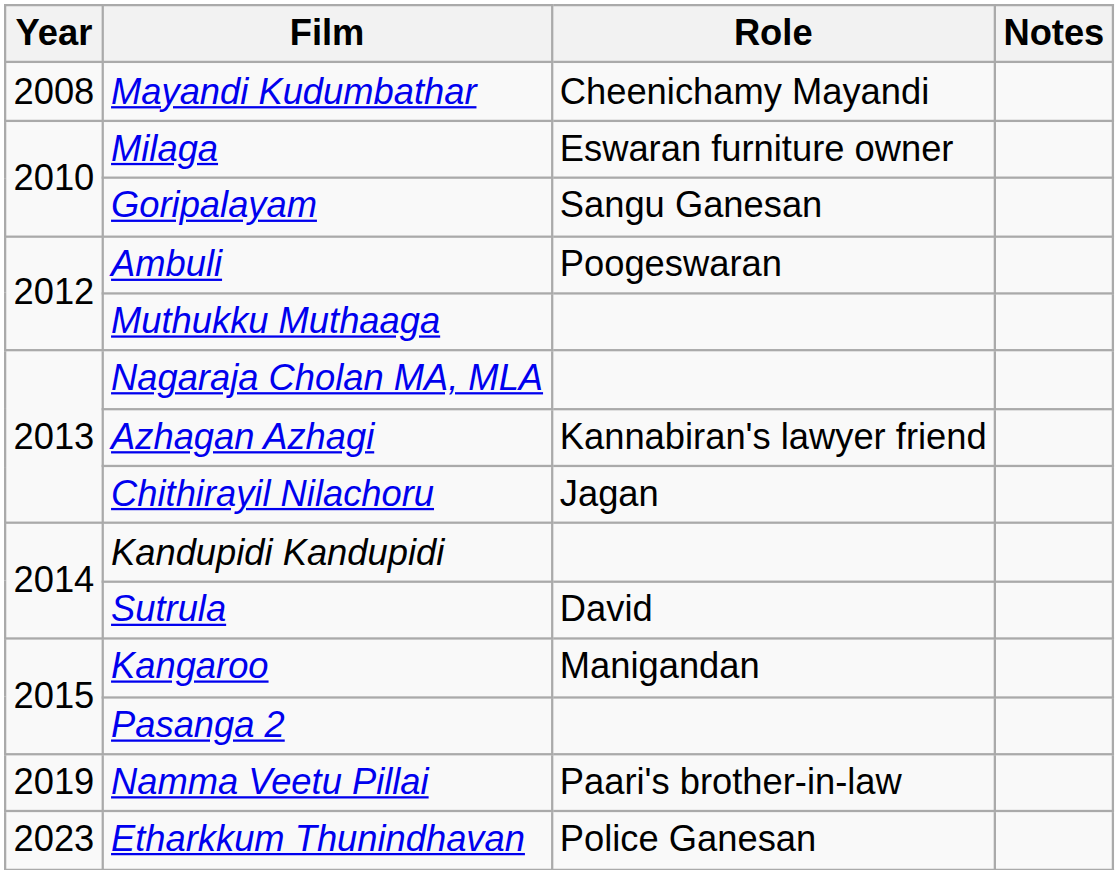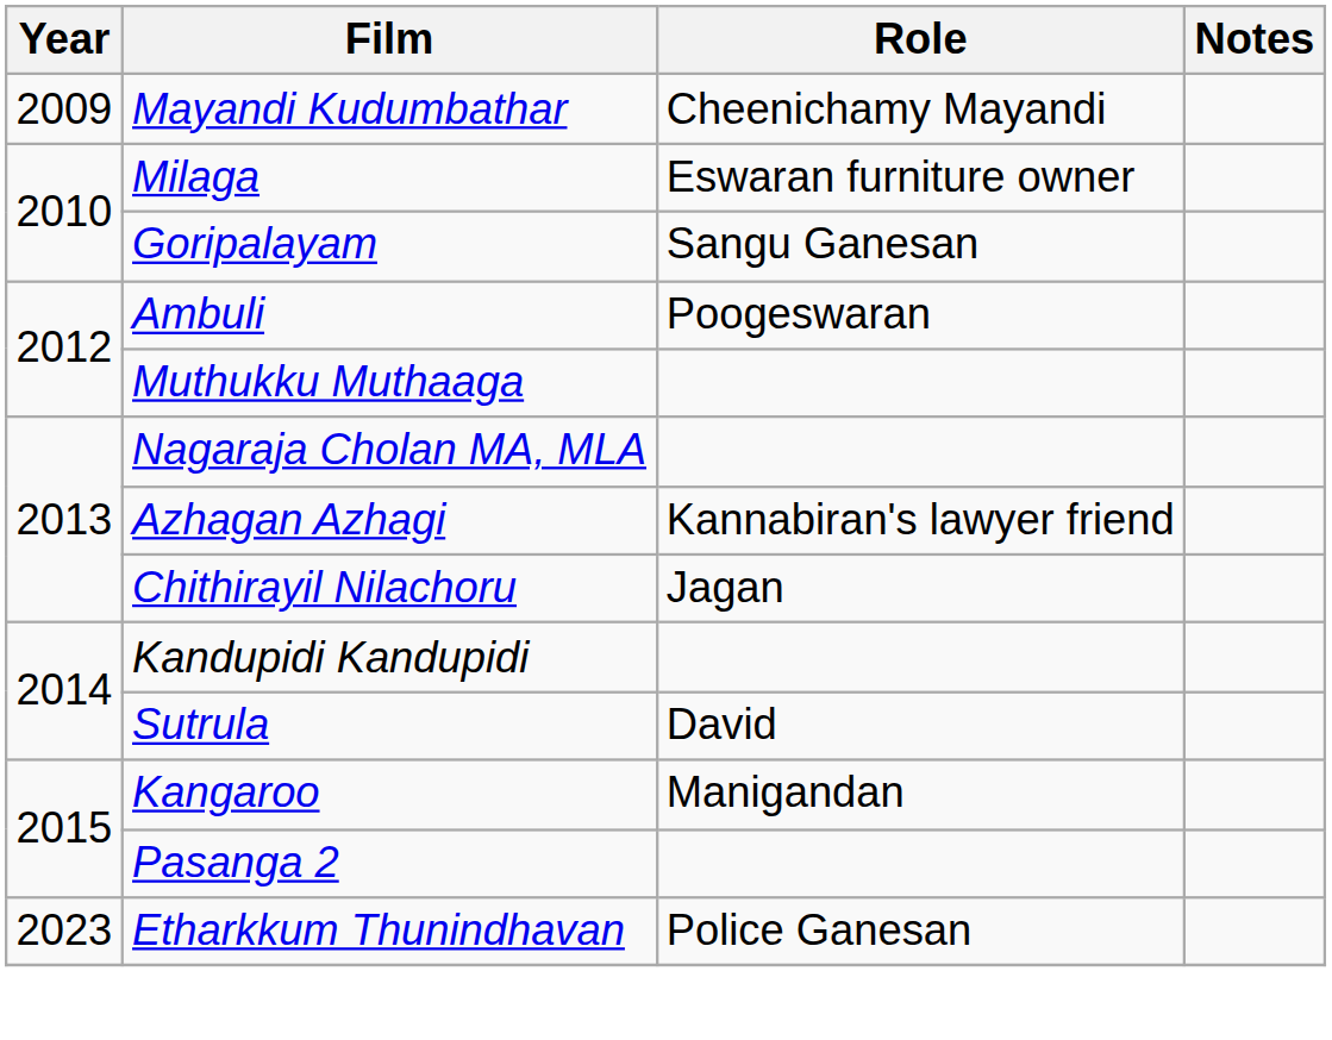Mayandi Kudumbathar | Year: 2008 -> 2009
- row: 2019 | Namma Veetu Pillai | Paari's brother-in-law
